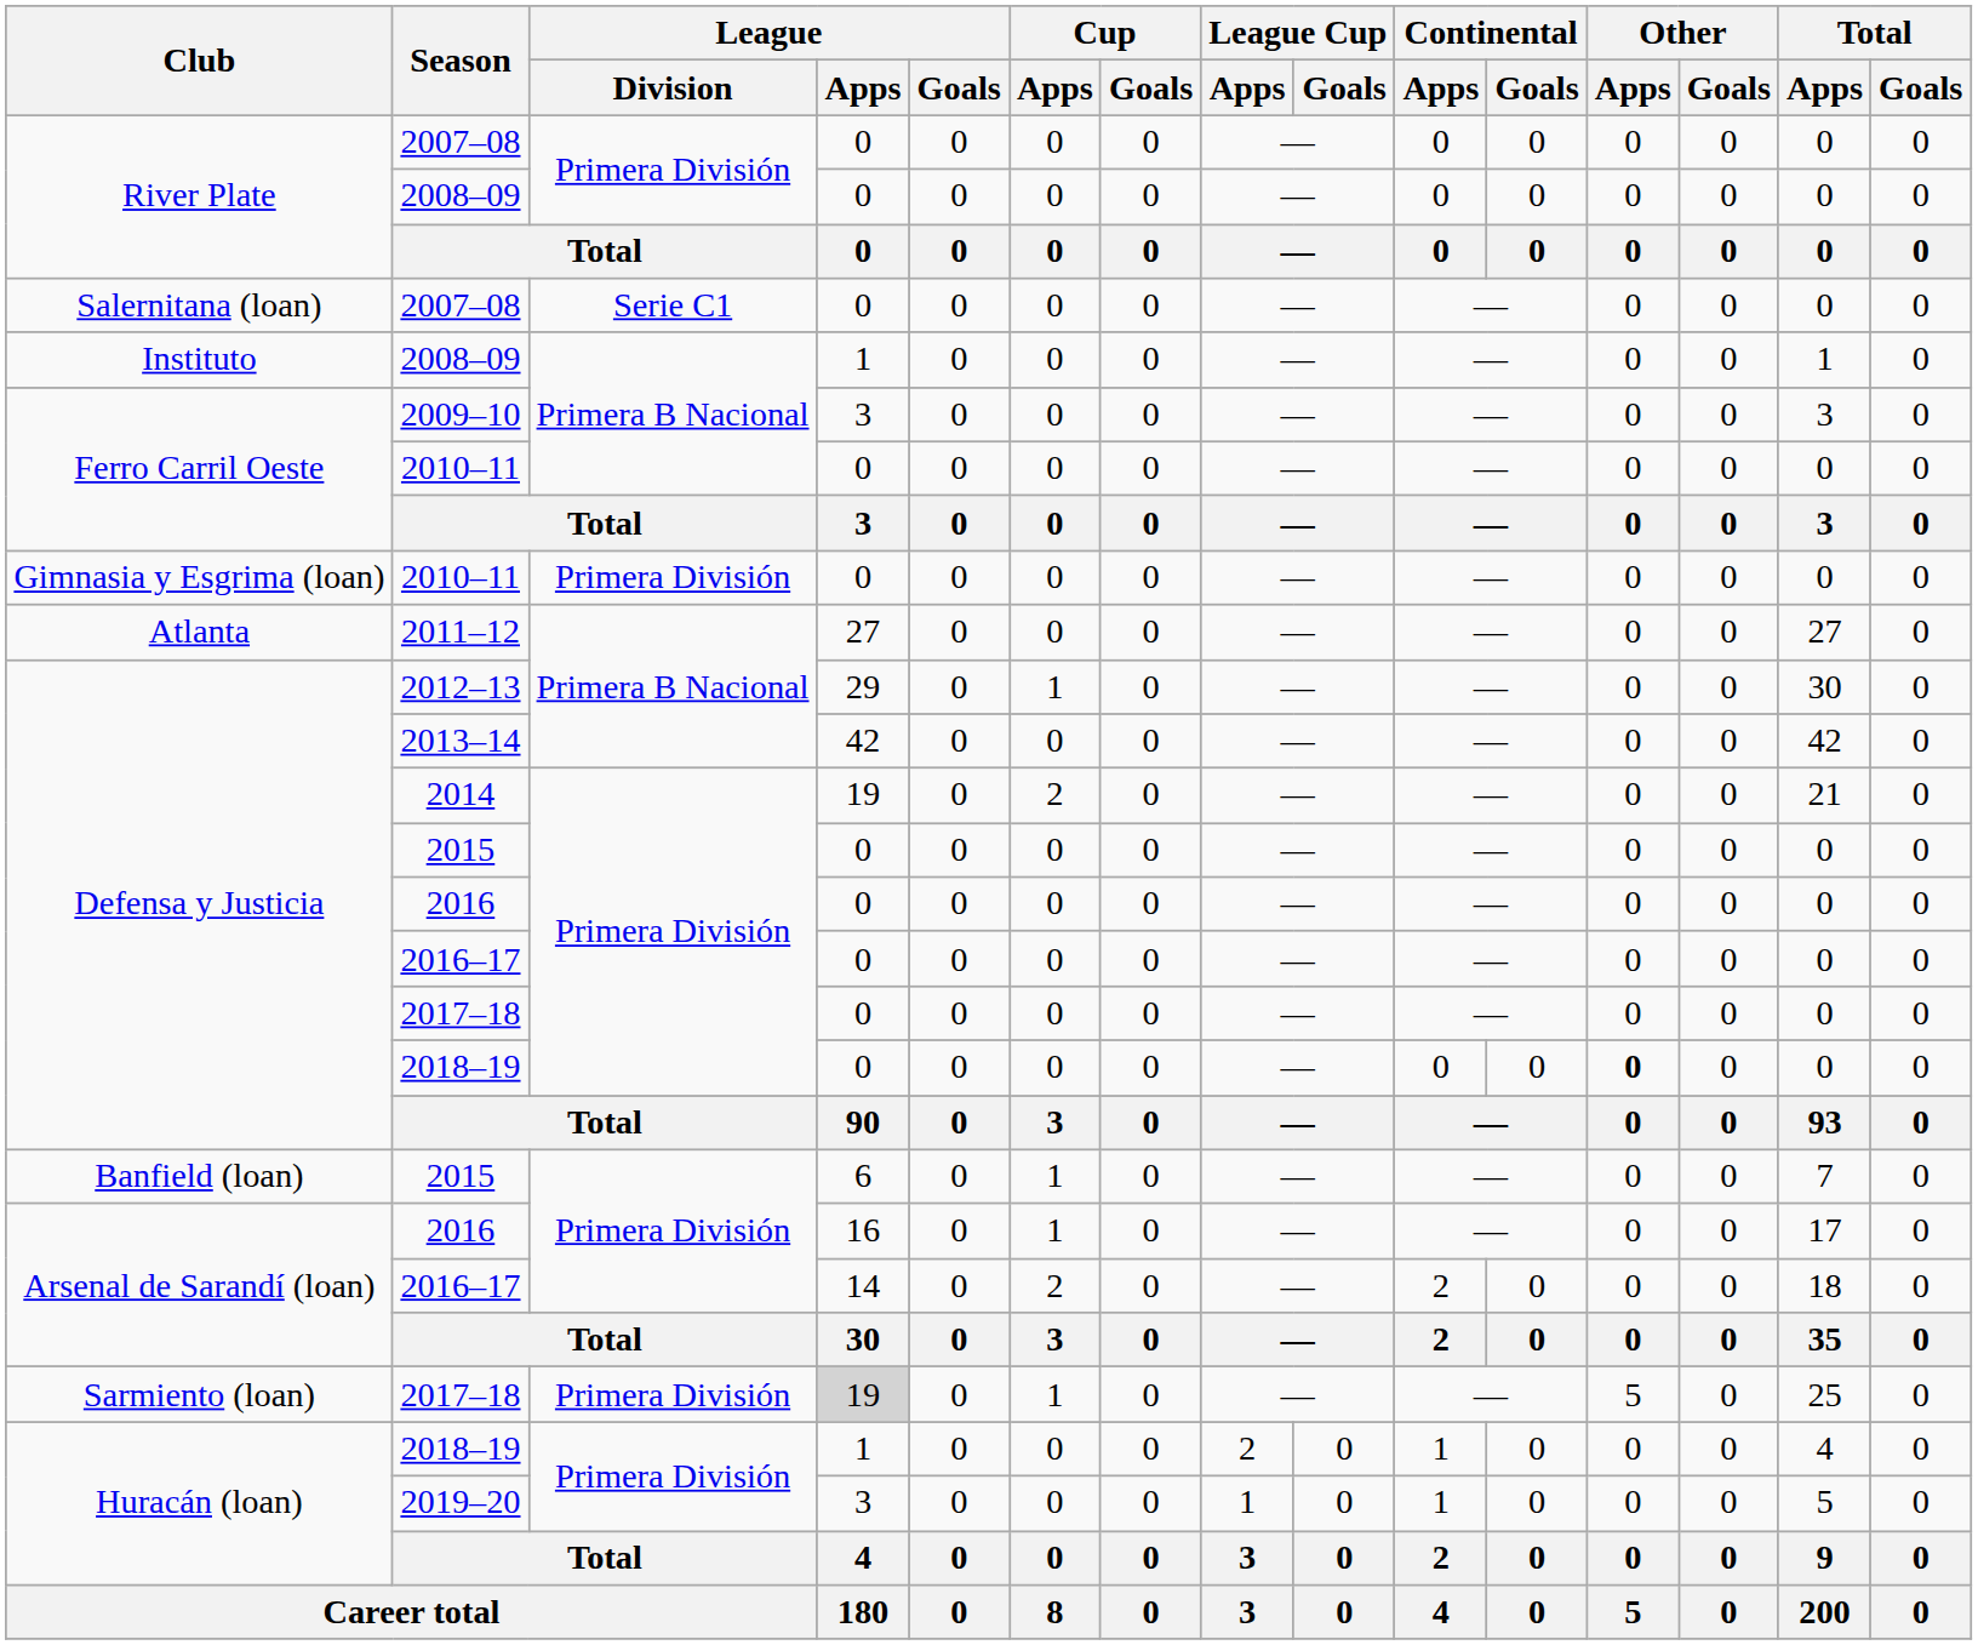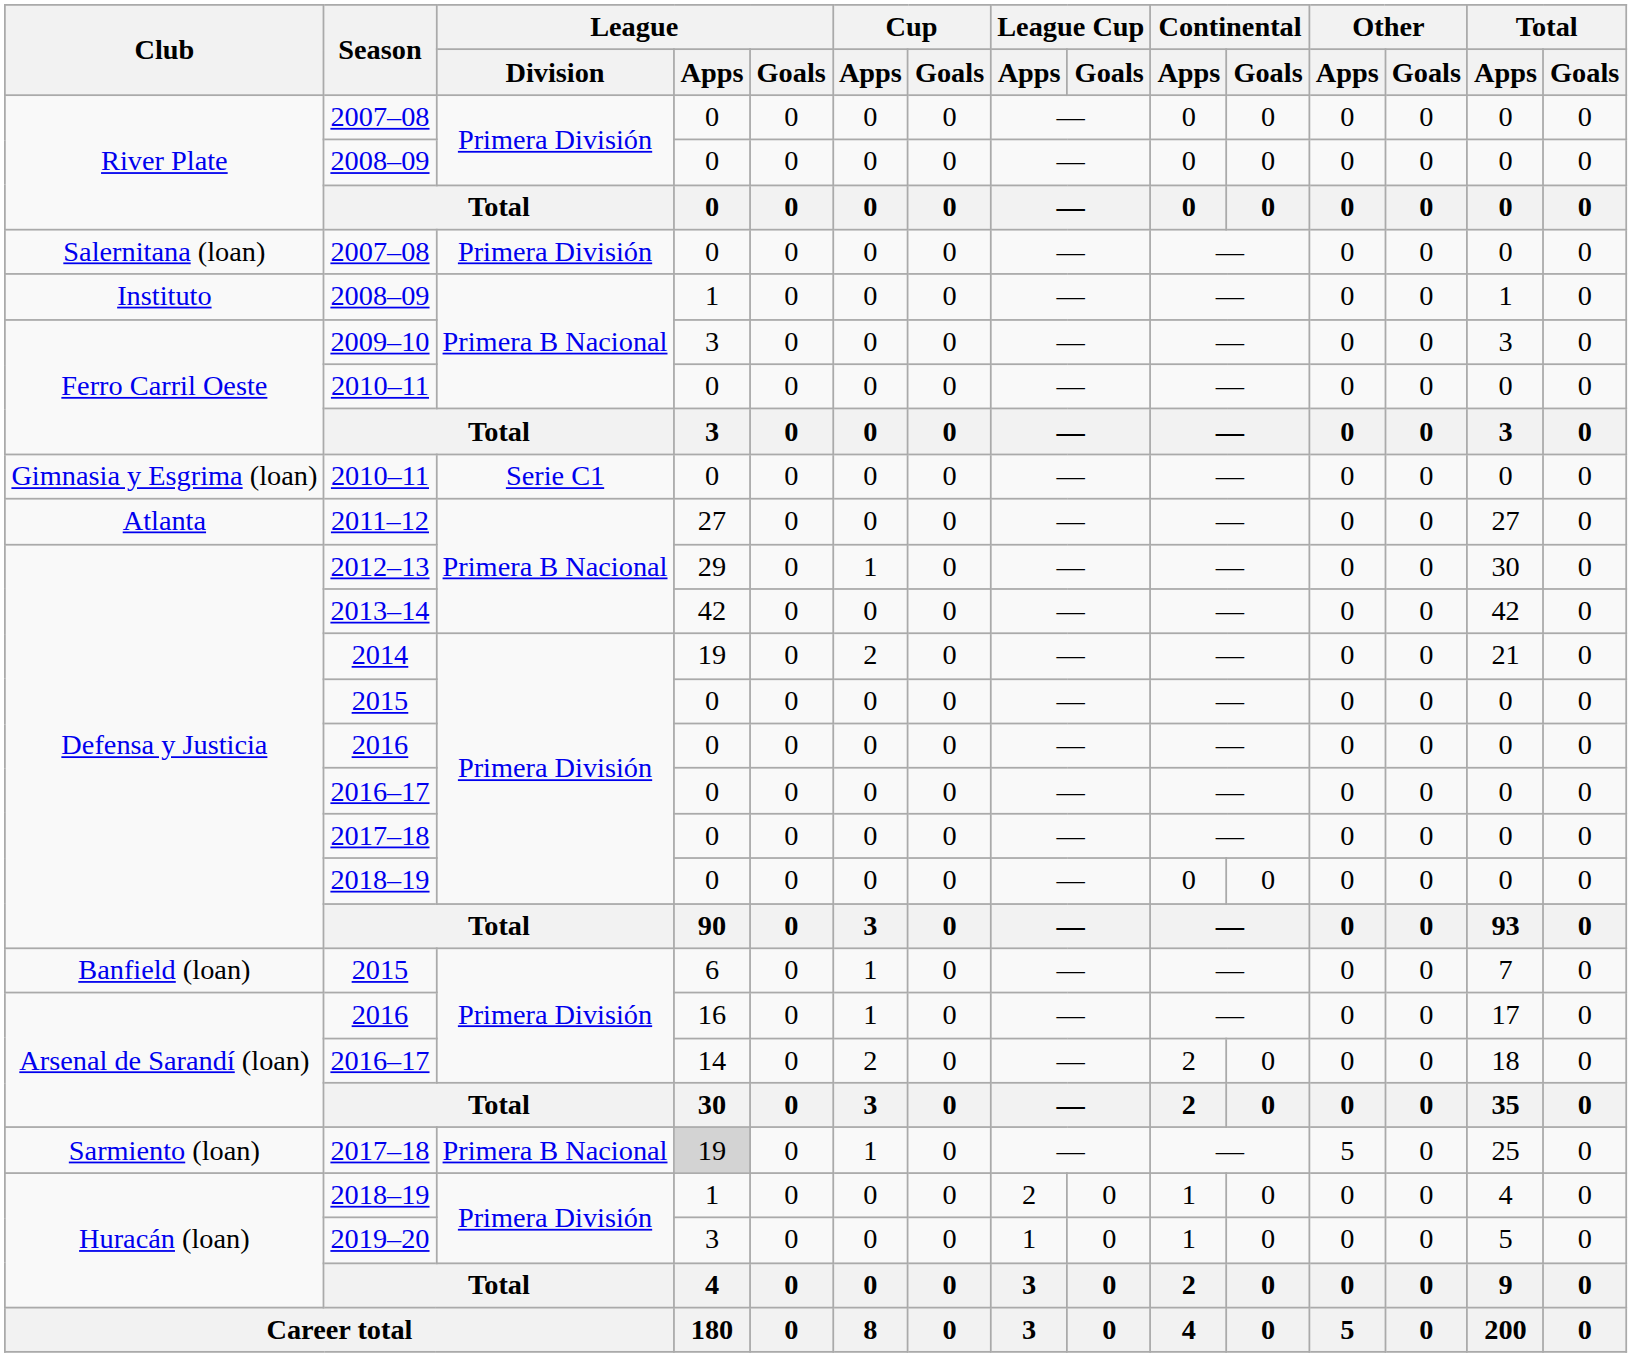Salernitana (loan) / 2007–08 | League / Division: Serie C1 -> Primera División
Gimnasia y Esgrima (loan) / 2010–11 | League / Division: Primera División -> Serie C1
Defensa y Justicia / 2018–19 | Other / Apps: bold -> normal
Sarmiento (loan) / 2017–18 | League / Division: Primera División -> Primera B Nacional
